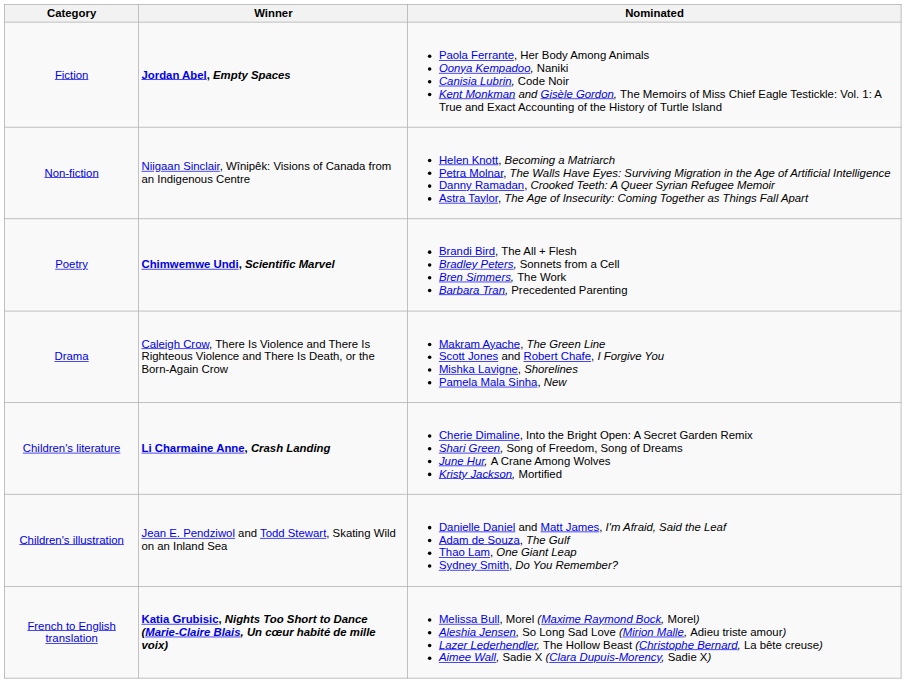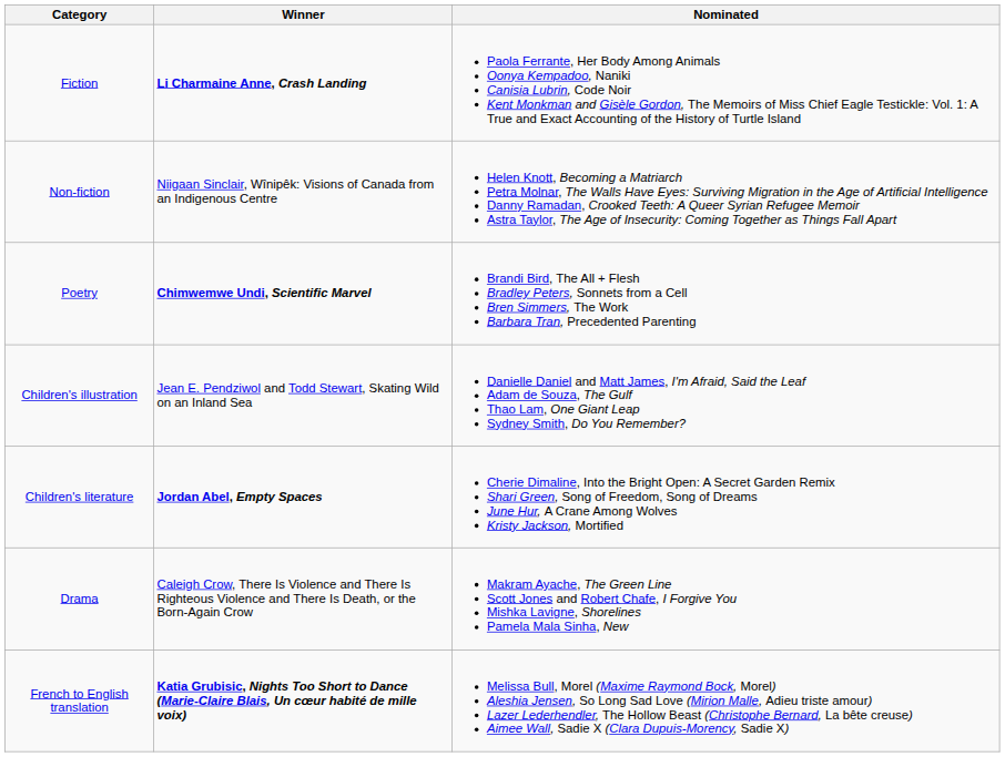Fiction | Winner: Jordan Abel, Empty Spaces -> Li Charmaine Anne, Crash Landing
rows swapped: Drama <-> Children's illustration
Children's literature | Winner: Li Charmaine Anne, Crash Landing -> Jordan Abel, Empty Spaces
